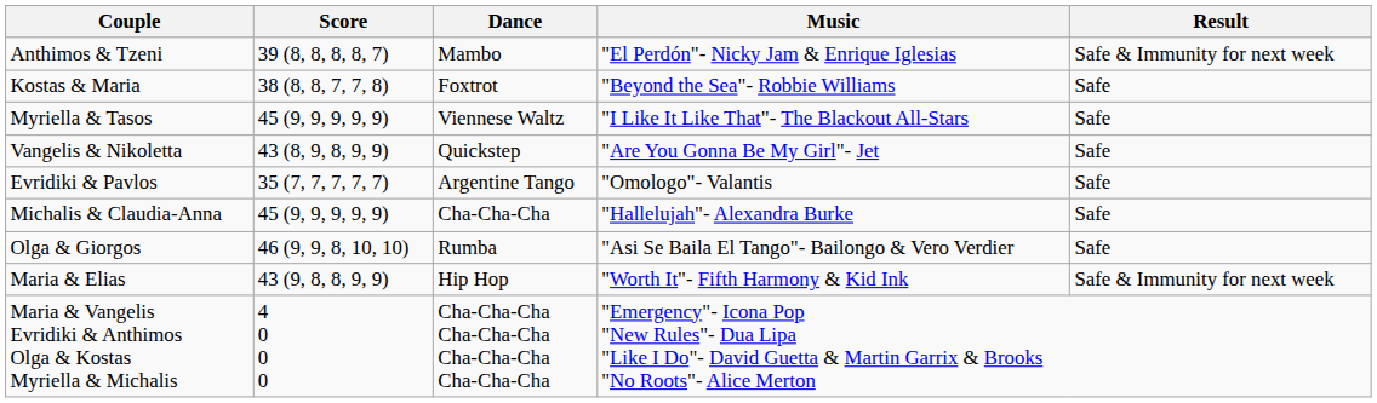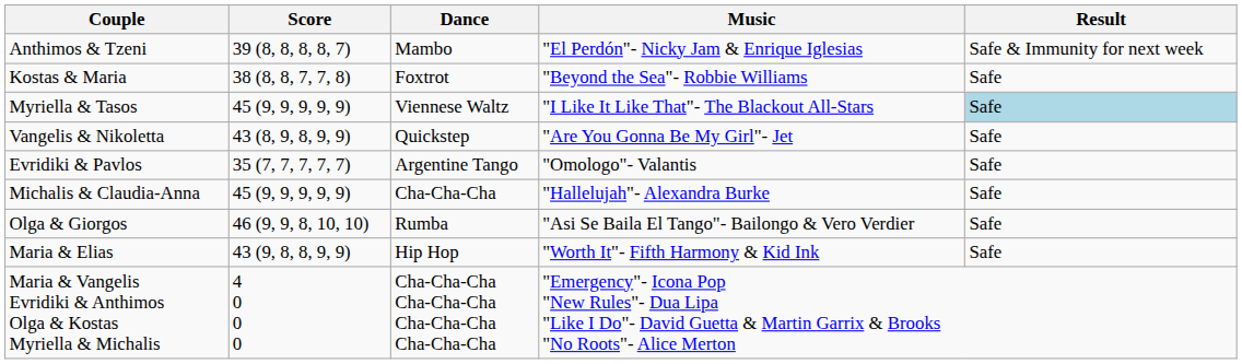Myriella & Tasos | Result: no background -> lightblue background
Maria & Elias | Result: Safe & Immunity for next week -> Safe
